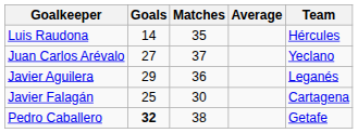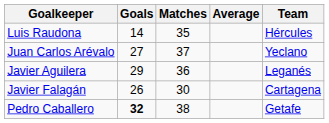Javier Falagán | Goals: 25 -> 26
